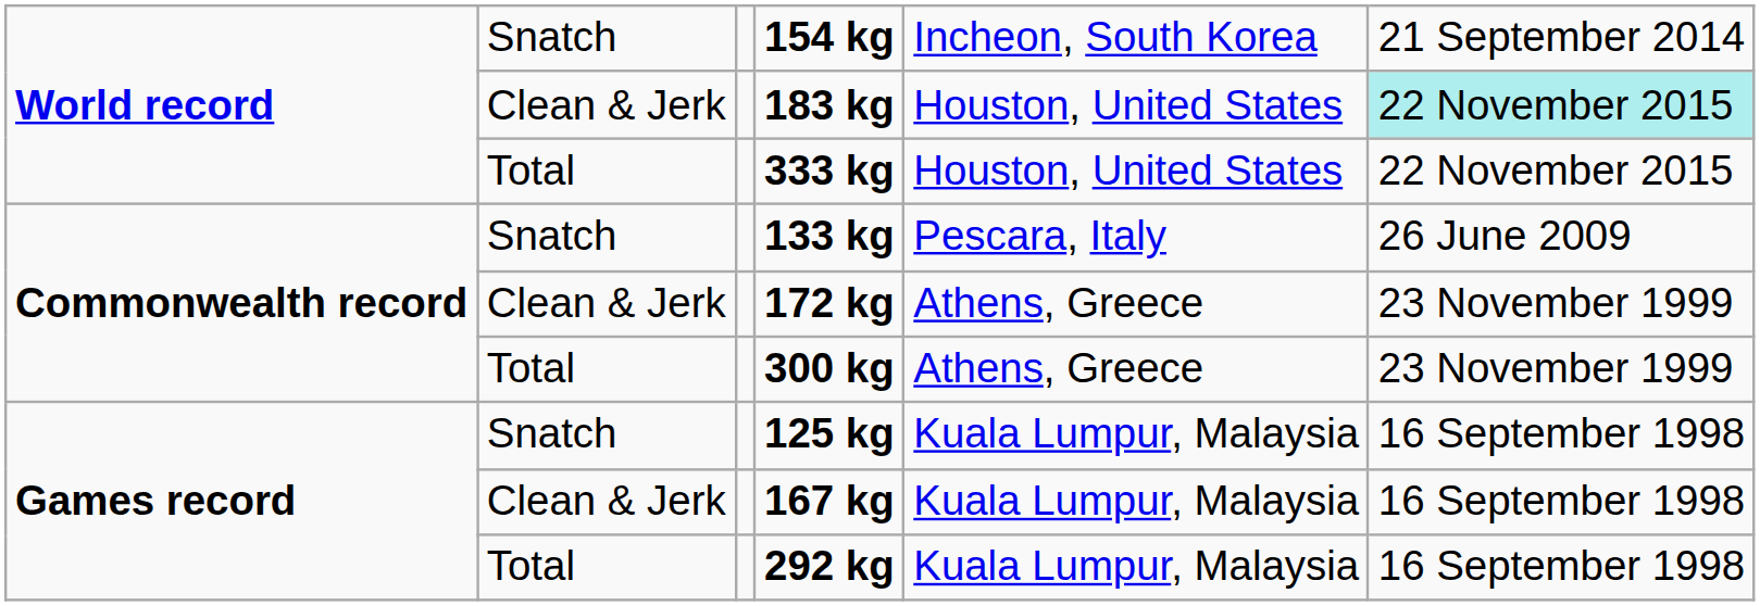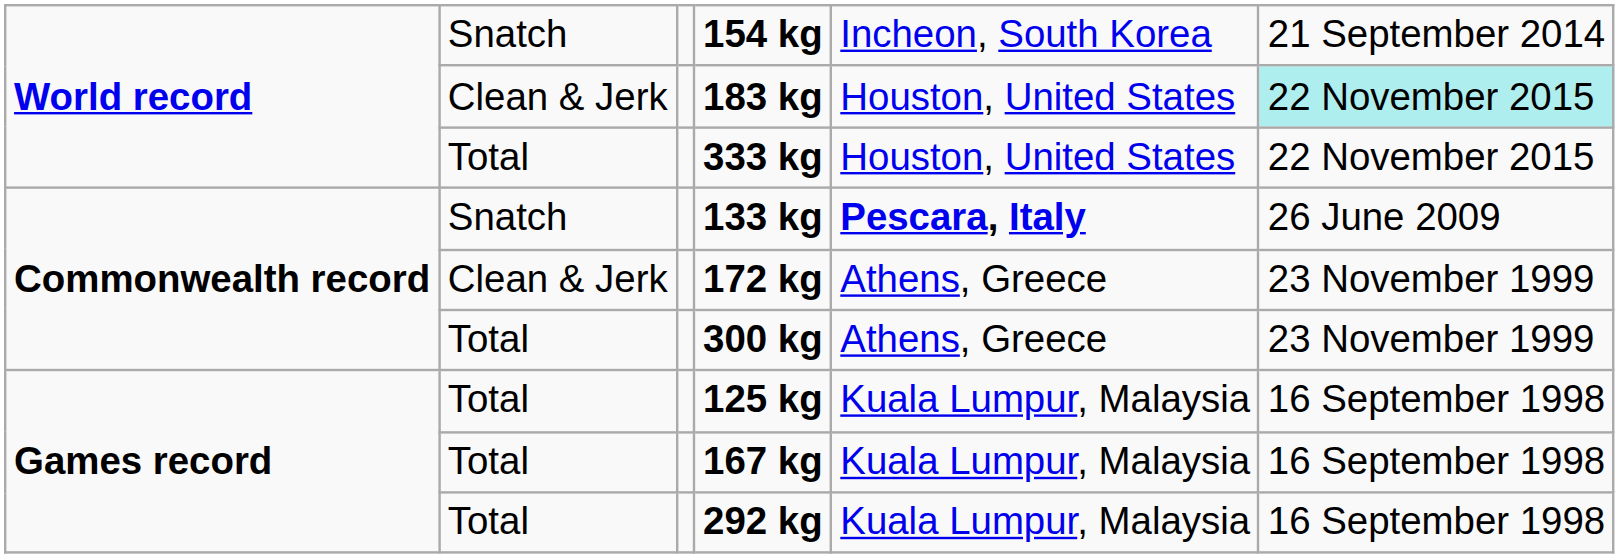133 kg | column 5: normal -> bold
125 kg | column 2: Snatch -> Total
167 kg | column 2: Clean & Jerk -> Total
